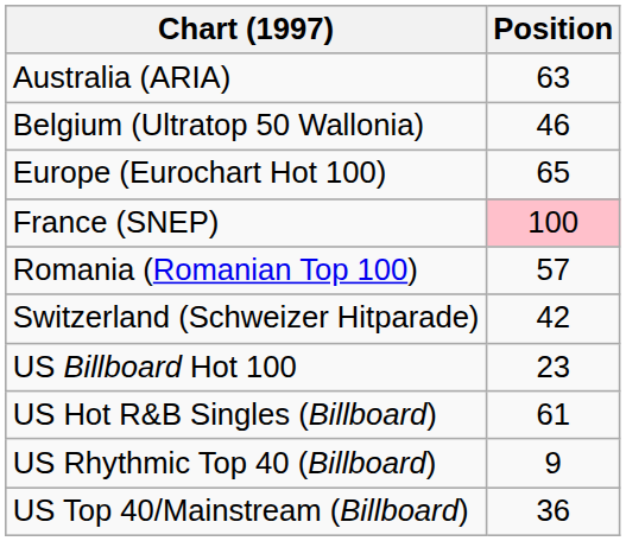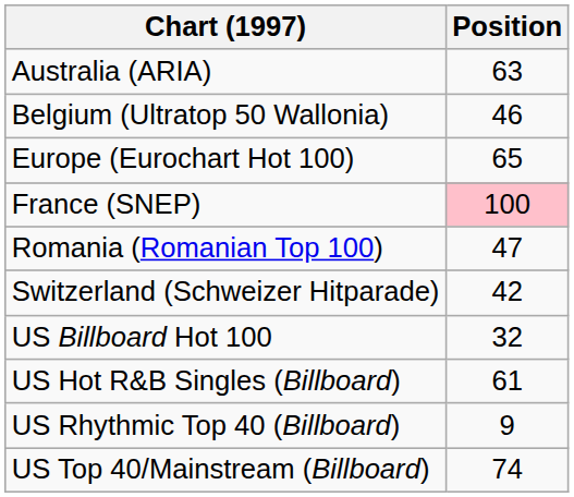Romania (Romanian Top 100) | Position: 57 -> 47
US Billboard Hot 100 | Position: 23 -> 32
US Top 40/Mainstream (Billboard) | Position: 36 -> 74
